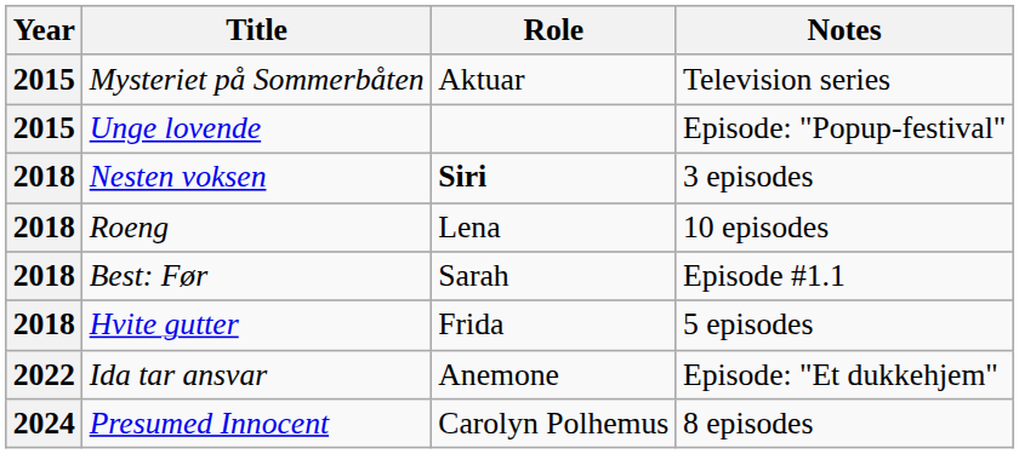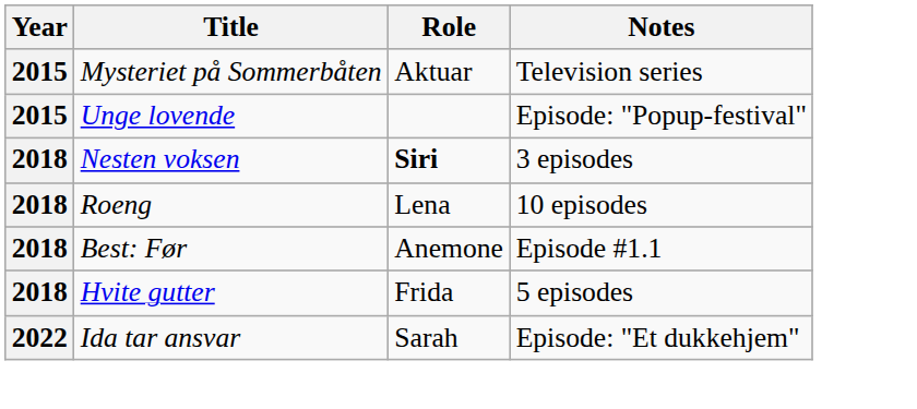Best: Før | Role: Sarah -> Anemone
Ida tar ansvar | Role: Anemone -> Sarah
- row: 2024 | Presumed Innocent | Carolyn Polhemus | 8 episodes
